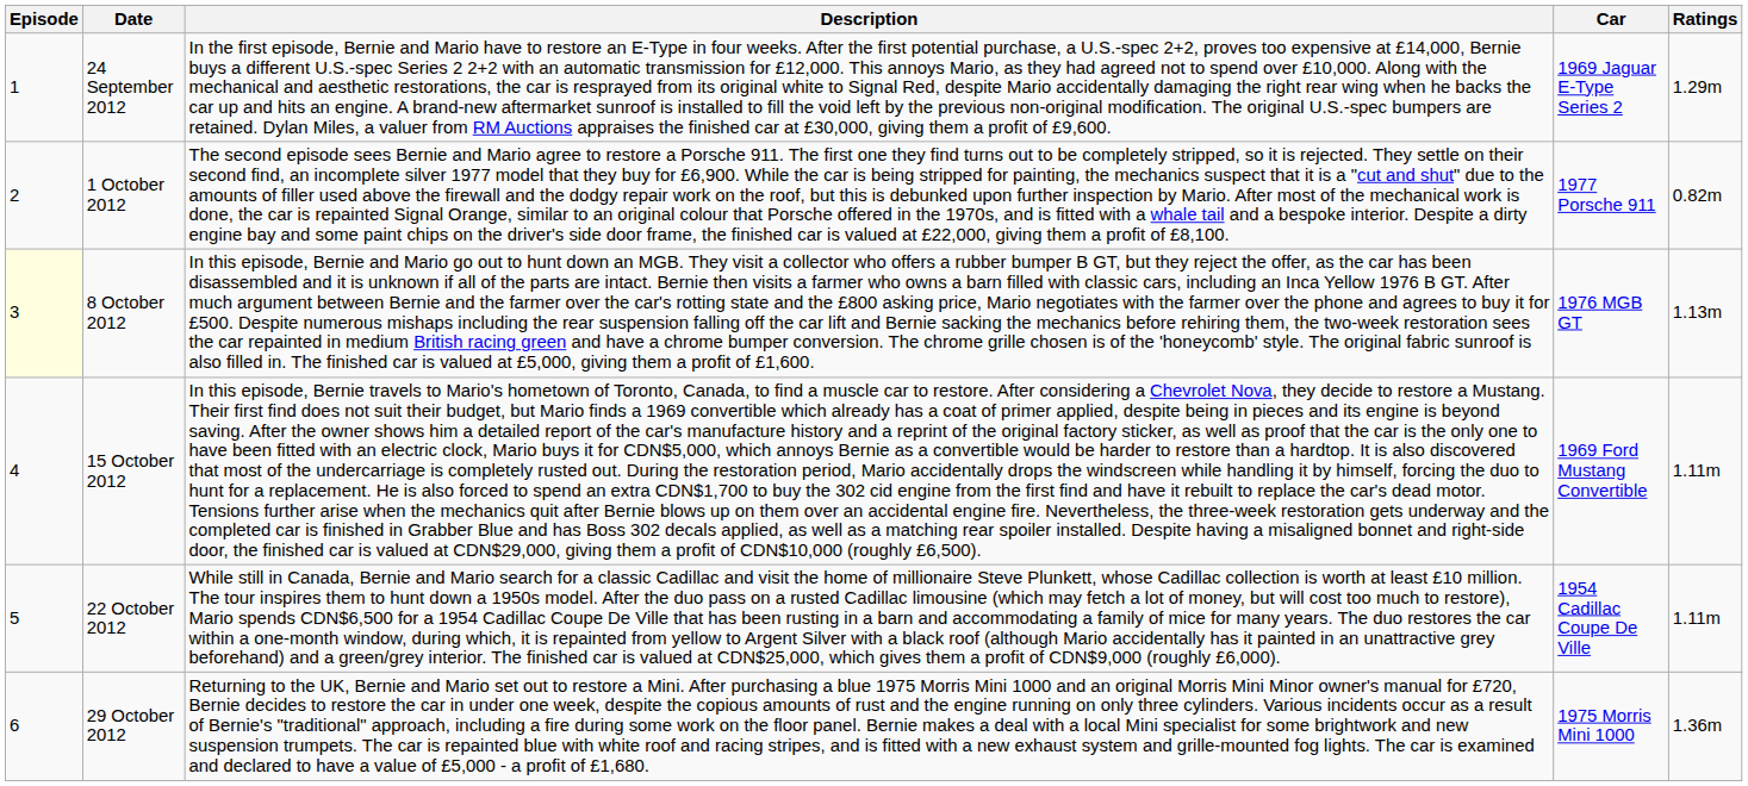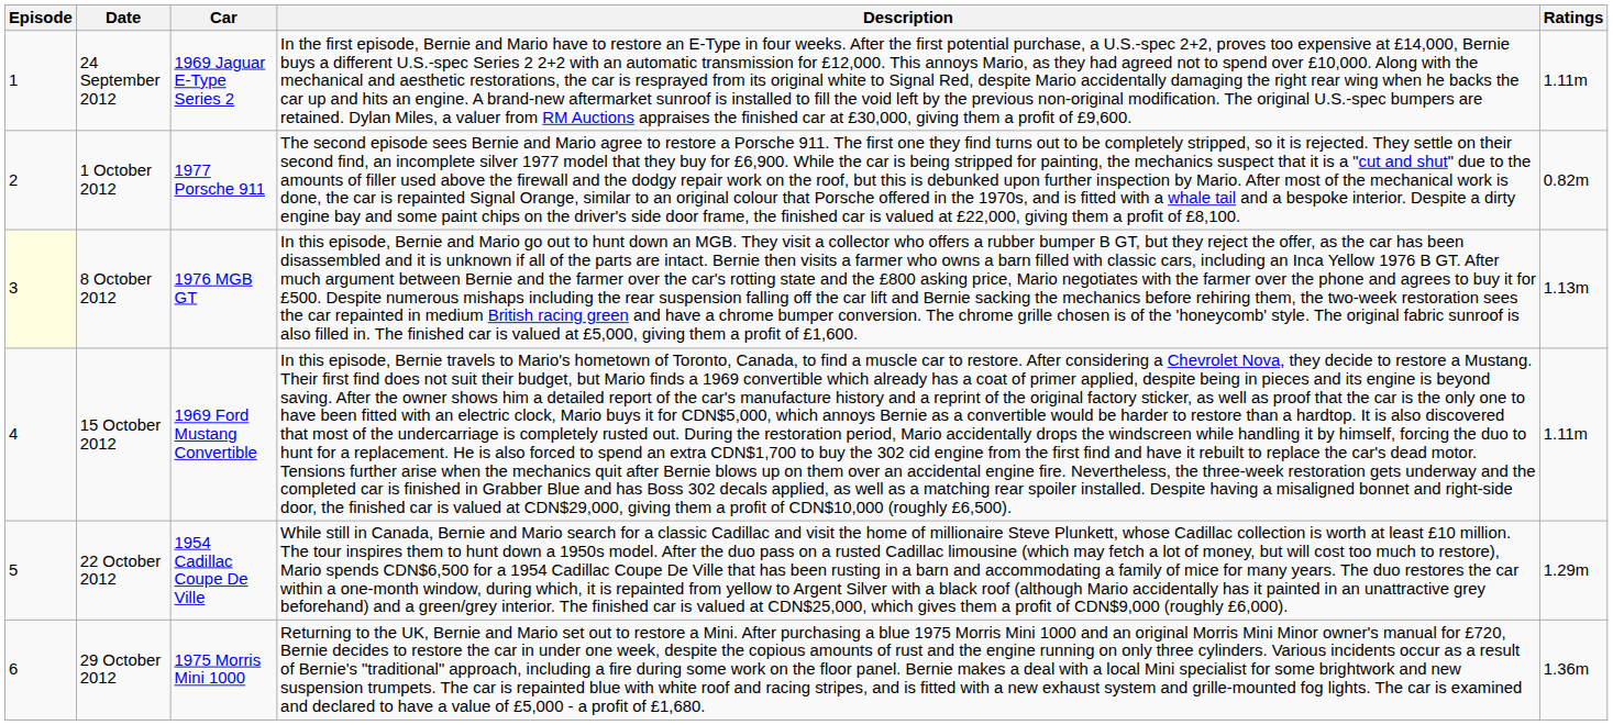columns swapped: Car <-> Description
24 September 2012 | Ratings: 1.29m -> 1.11m
22 October 2012 | Ratings: 1.11m -> 1.29m
